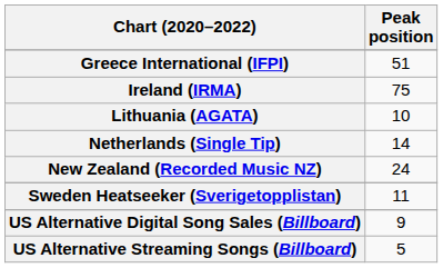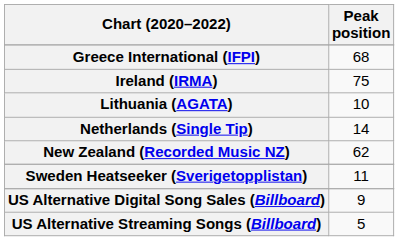Greece International (IFPI) | Peak position: 51 -> 68
New Zealand (Recorded Music NZ) | Peak position: 24 -> 62
